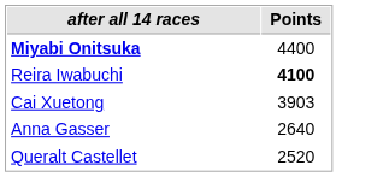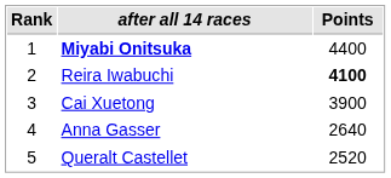+ column: Rank | 1 | 2 | 3 | 4 | 5
Cai Xuetong | Points: 3903 -> 3900
